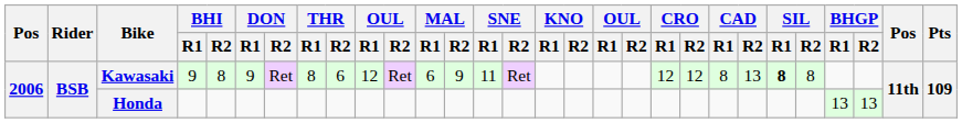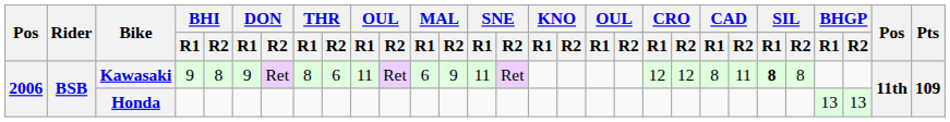Kawasaki | column 10: 12 -> 11
Kawasaki | CAD / R2: 13 -> 11
